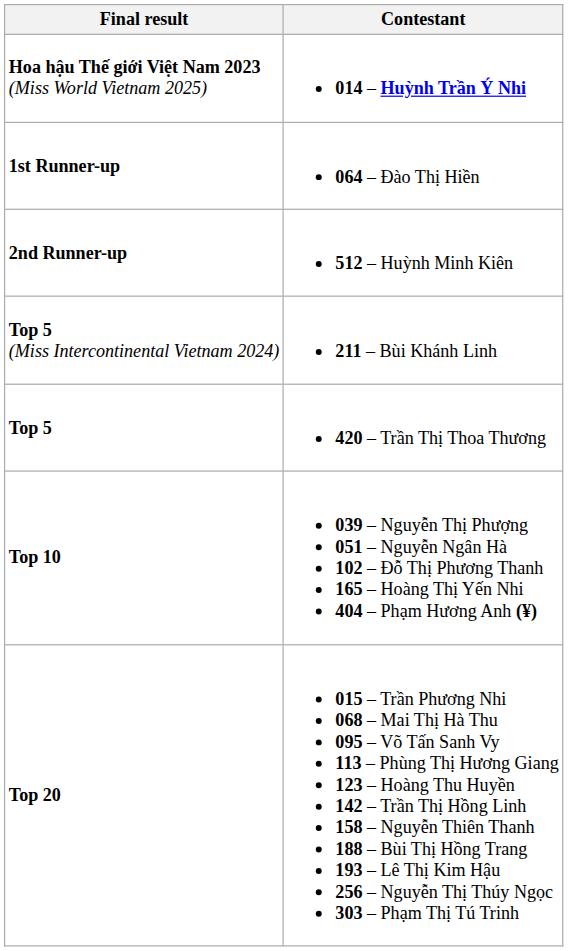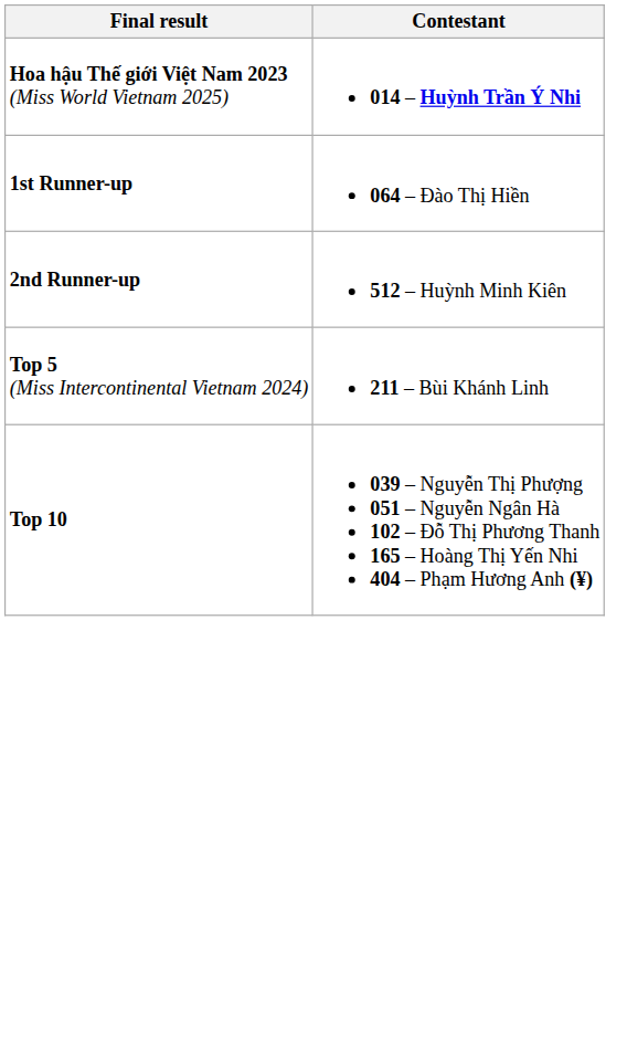- row: Top 5 | 420 – Trần Thị Thoa Thương
- row: Top 20 | 015 – Trần Phương Nhi 068 – Mai Thị Hà Thu 095 – Võ Tấn Sanh Vy 113 – Phùng Thị Hương Giang 123 – Hoàng Thu Huyền 142 – Trần Thị Hồng Linh 158 – Nguyễn Thiên Thanh 188 – Bùi Thị Hồng Trang 193 – Lê Thị Kim Hậu 256 – Nguyễn Thị Thúy Ngọc 303 – Phạm Thị Tú Trinh
